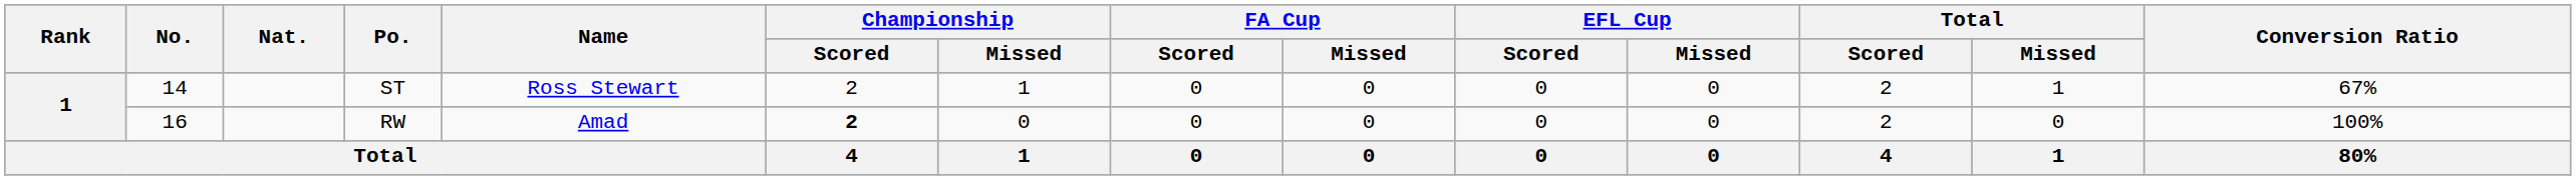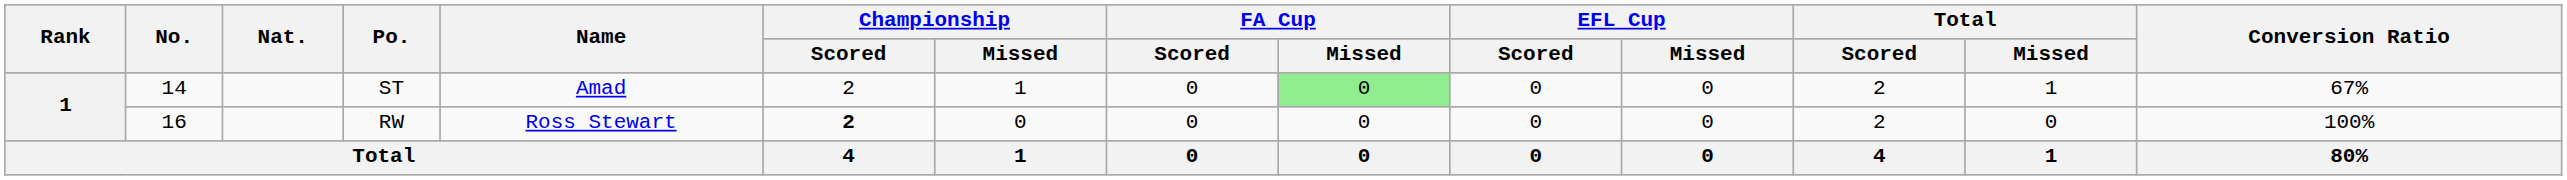ST | Name: Ross Stewart -> Amad
ST | FA Cup / Missed: no background -> lightgreen background
RW | Name: Amad -> Ross Stewart
